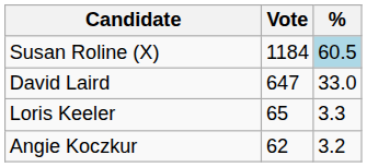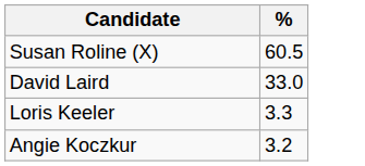- column: Vote | 1184 | 647 | 65 | 62
Susan Roline (X) | %: lightblue background -> no background
